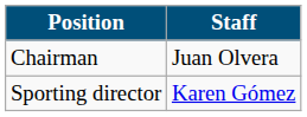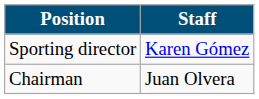rows swapped: Chairman <-> Sporting director
